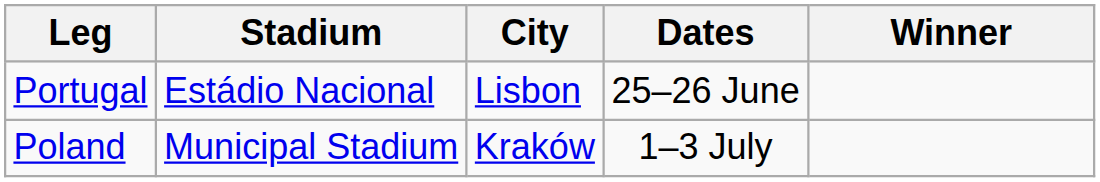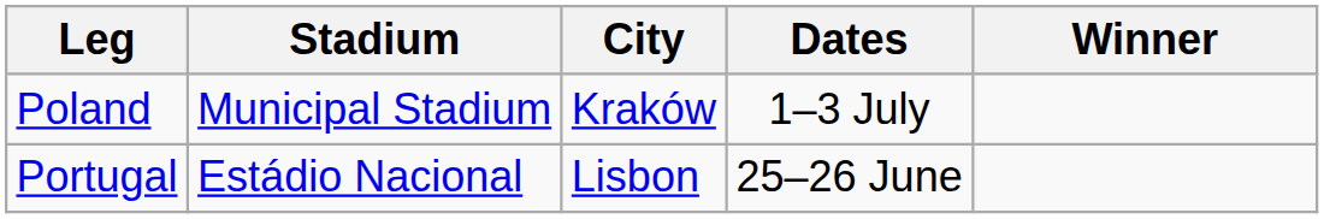rows swapped: Portugal <-> Poland
